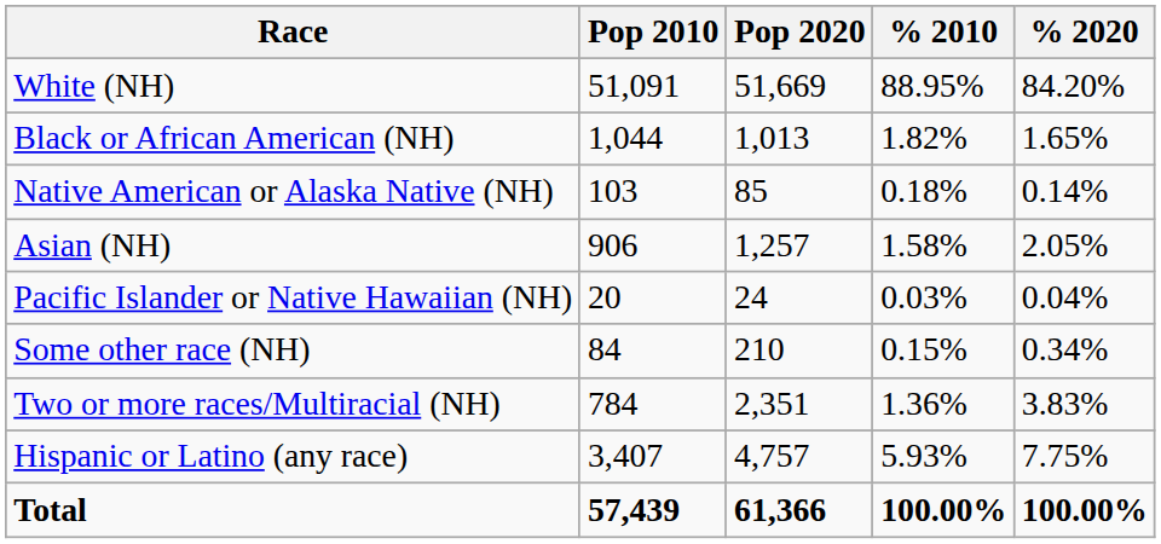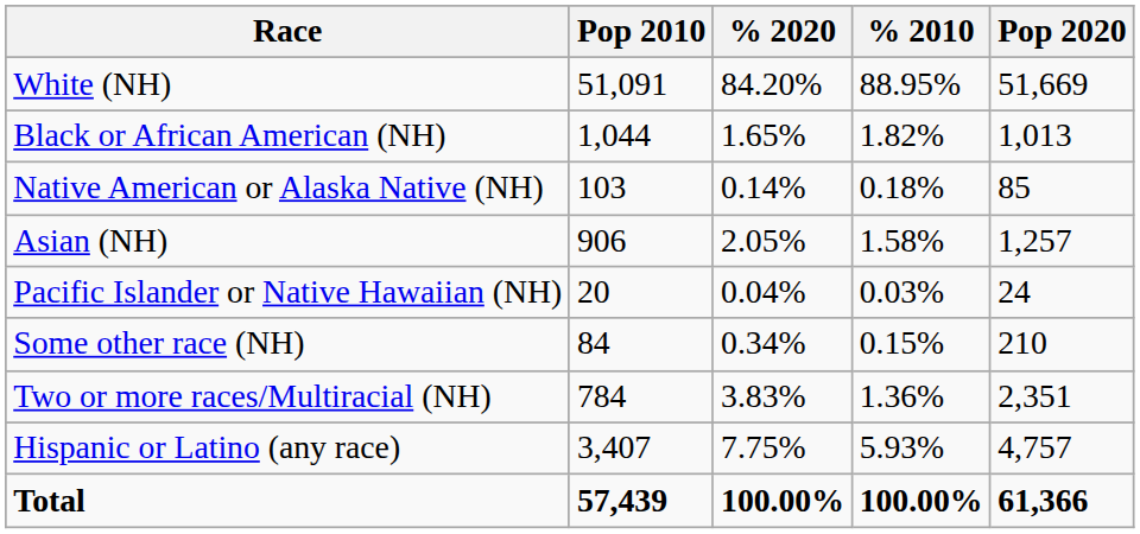columns swapped: Pop 2020 <-> % 2020
